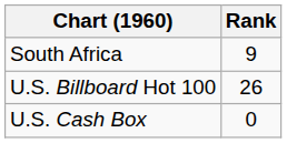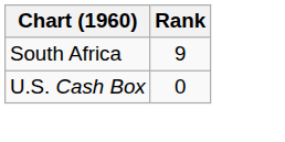- row: U.S. Billboard Hot 100 | 26
